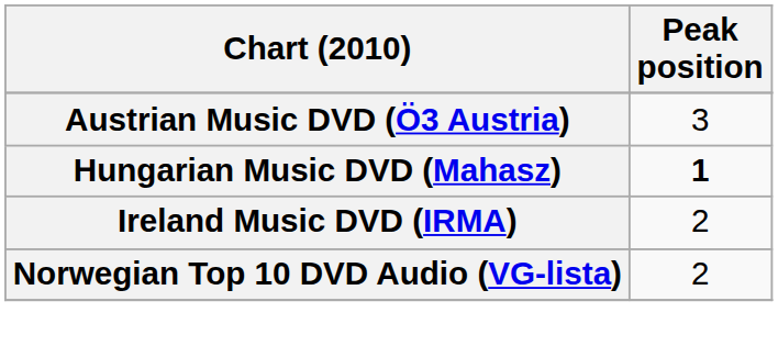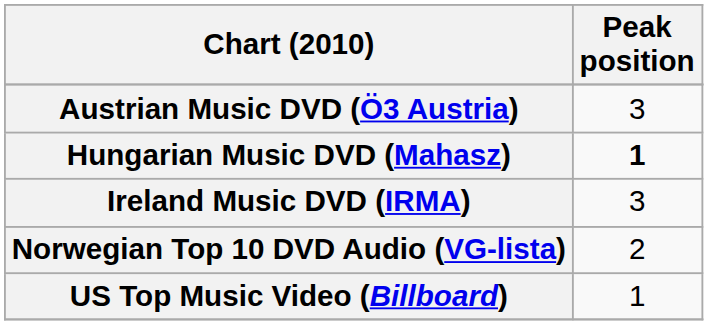Ireland Music DVD (IRMA) | Peak position: 2 -> 3
+ row: US Top Music Video (Billboard) | 1
